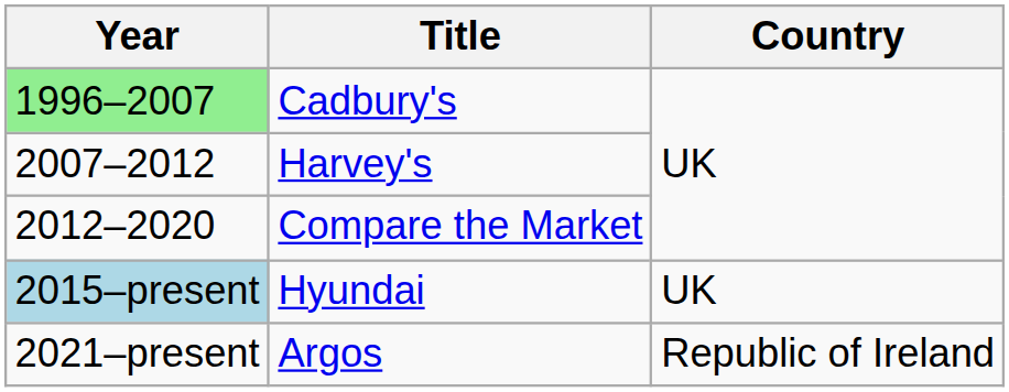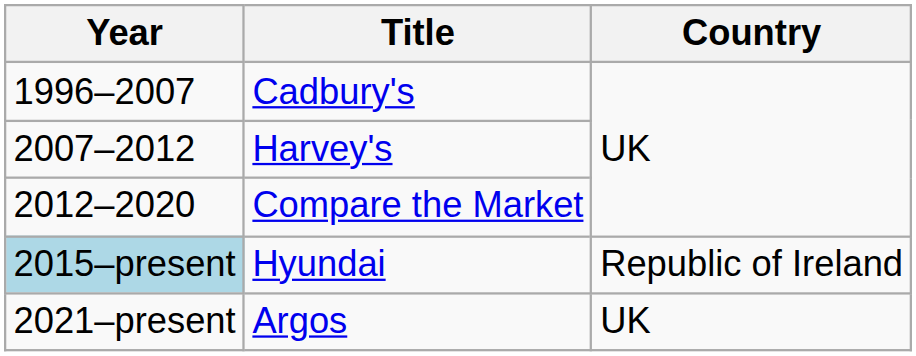Cadbury's | Year: lightgreen background -> no background
Hyundai | Country: UK -> Republic of Ireland
Argos | Country: Republic of Ireland -> UK
